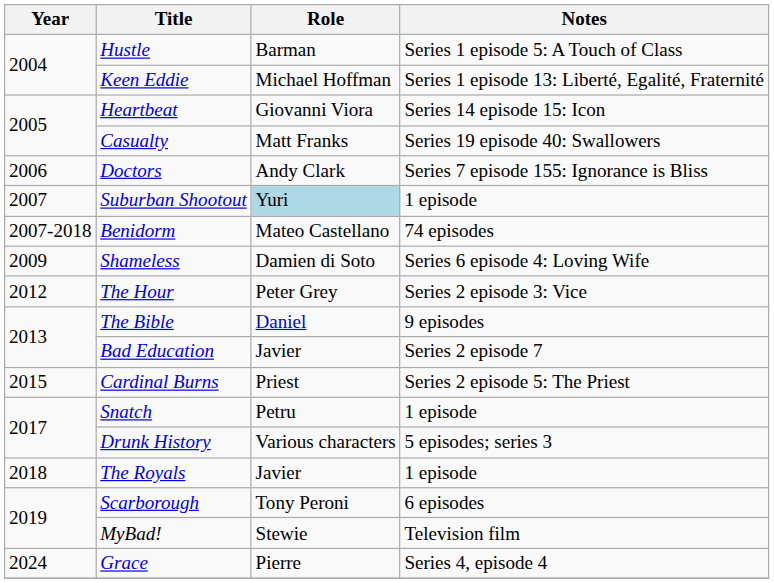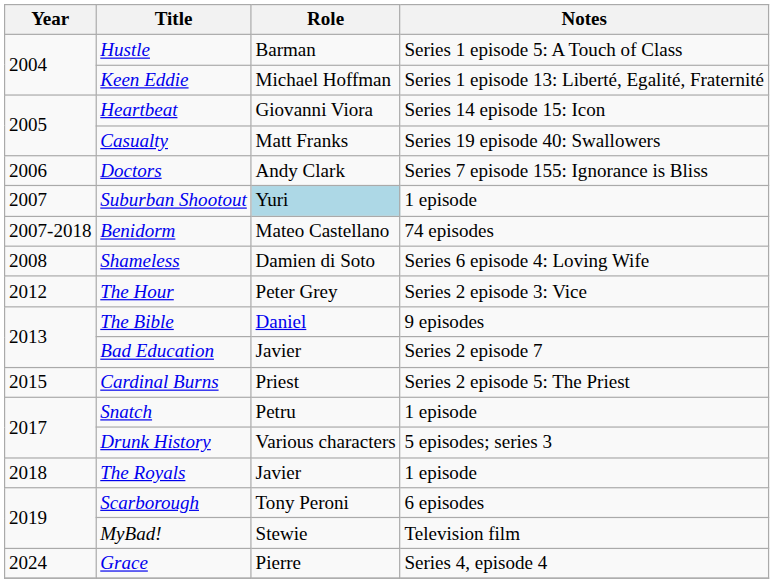Shameless | Year: 2009 -> 2008
